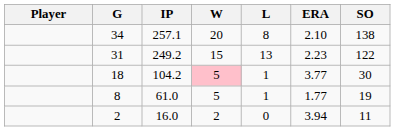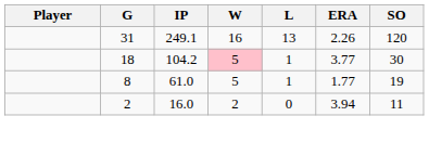- row: 34 | 257.1 | 20 | 8 | 2.10 | 138
31 | IP: 249.2 -> 249.1
31 | W: 15 -> 16
31 | ERA: 2.23 -> 2.26
31 | SO: 122 -> 120
